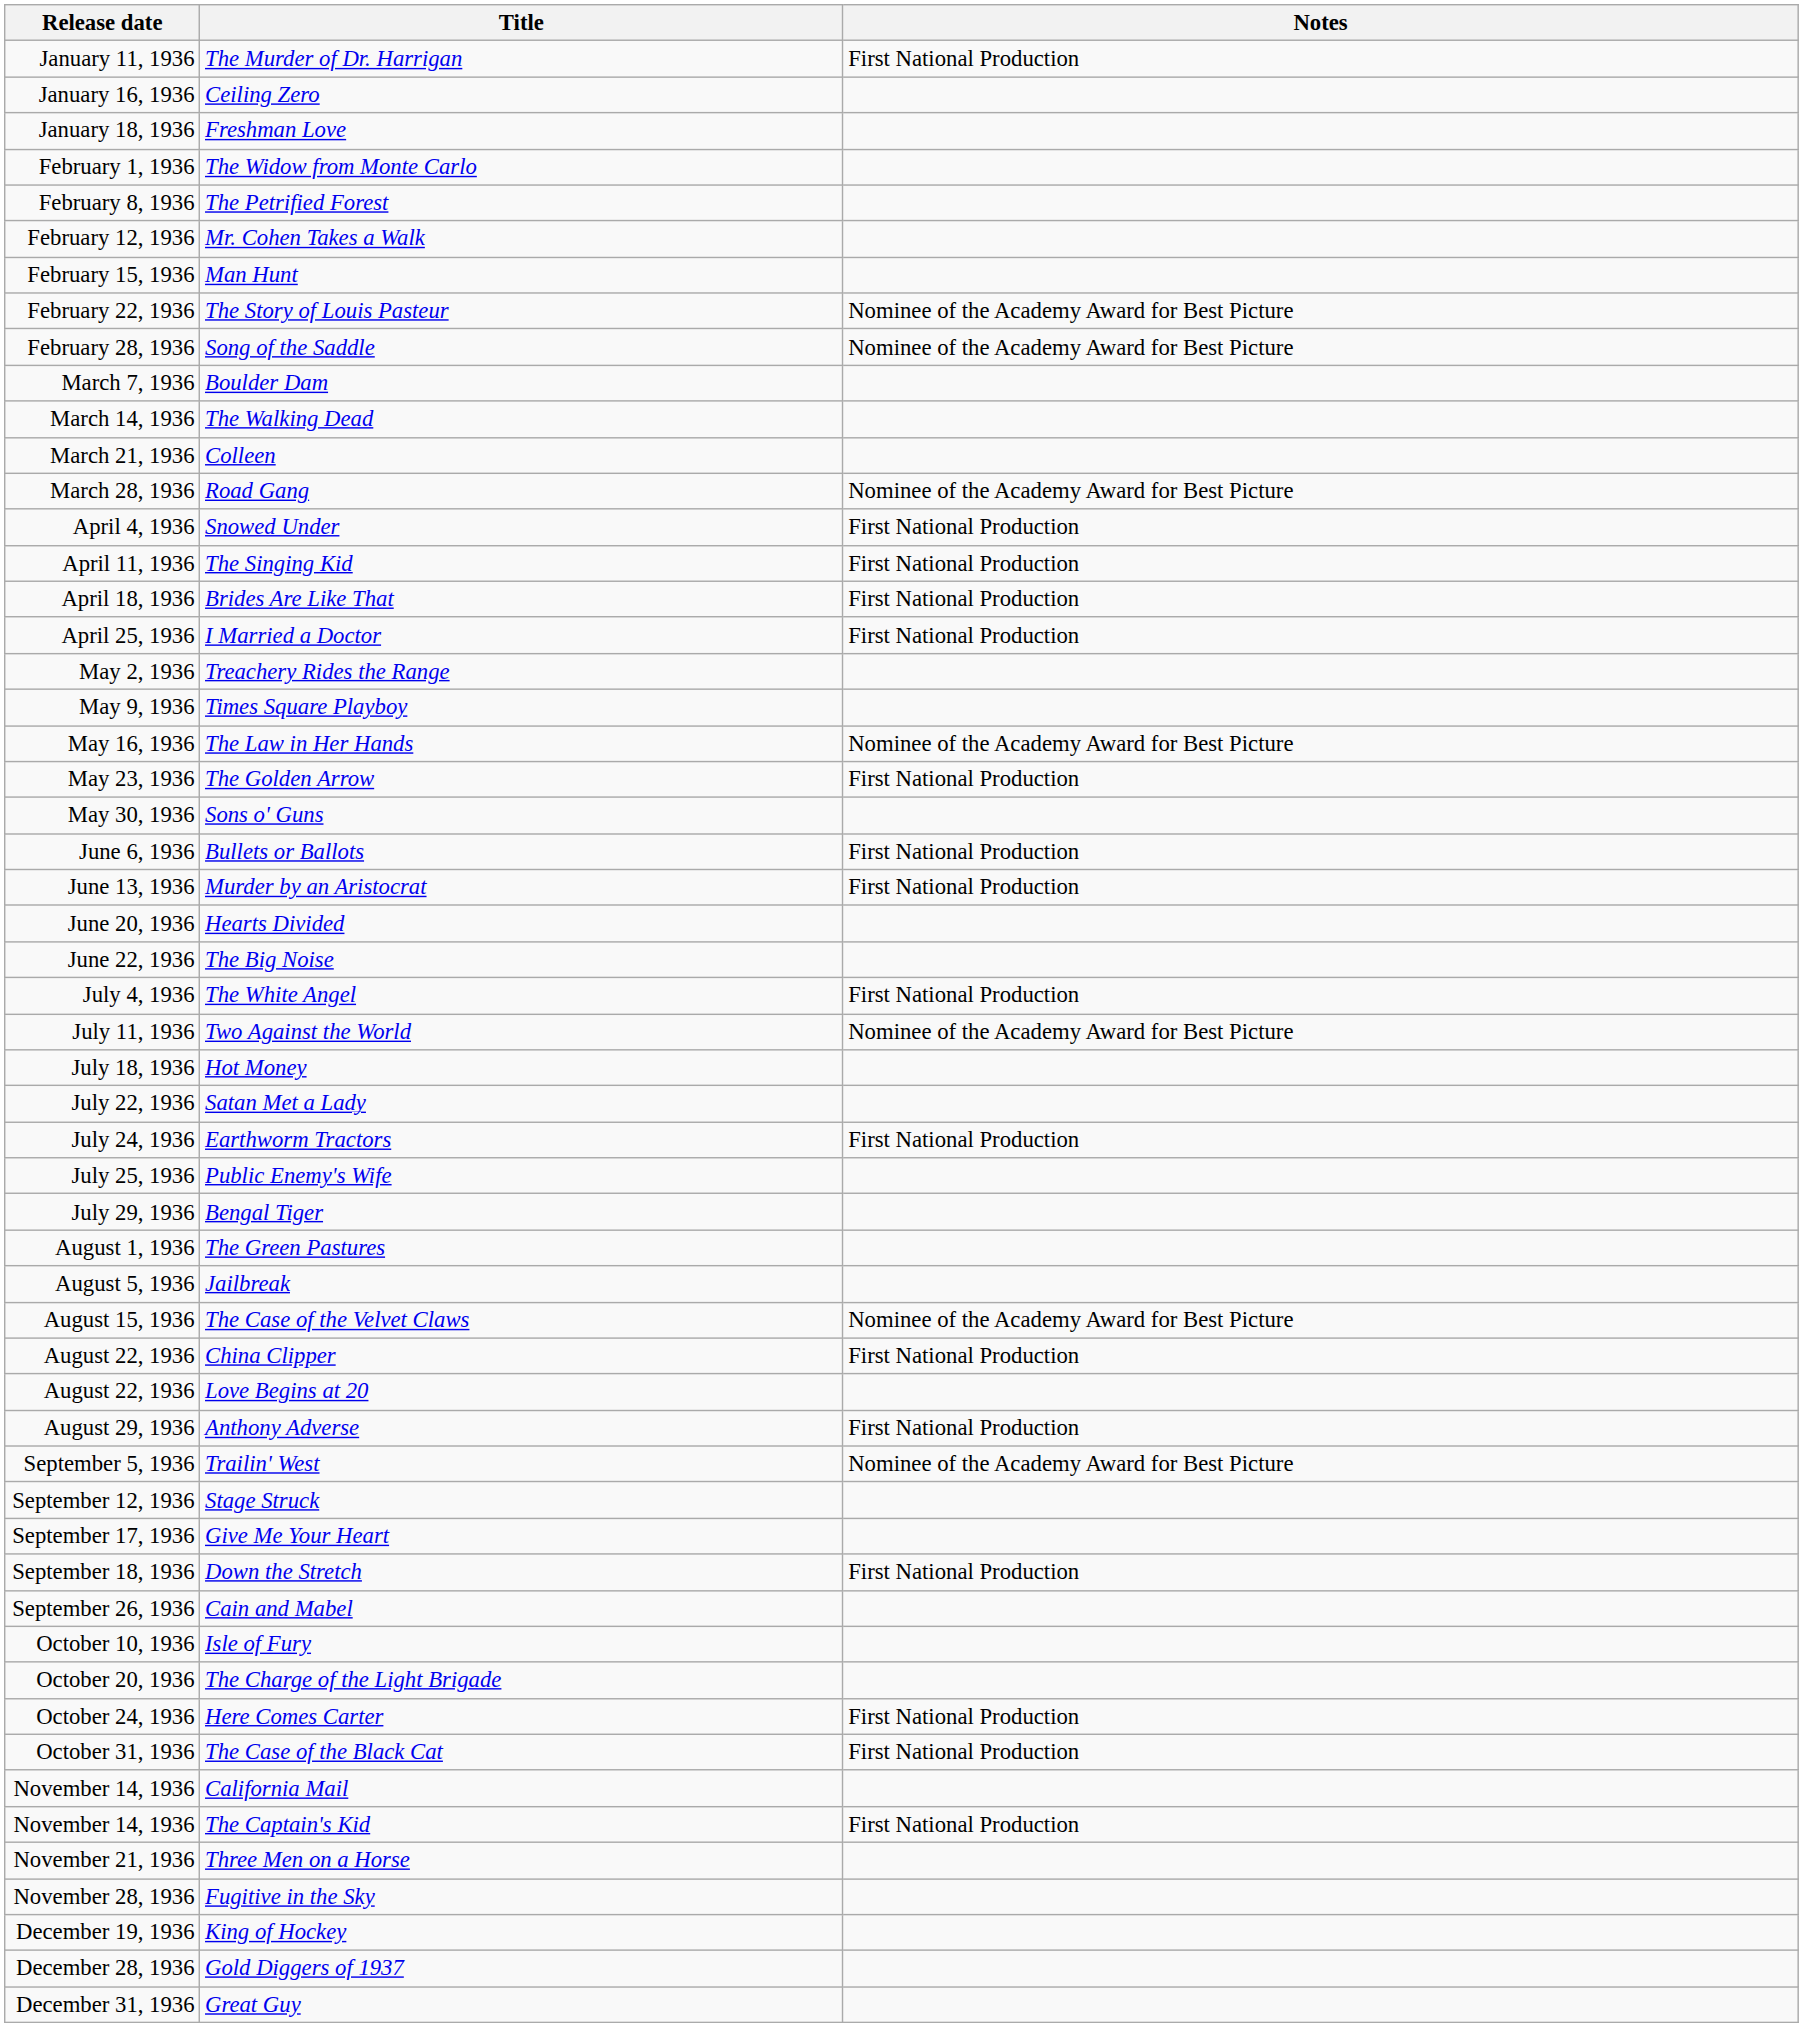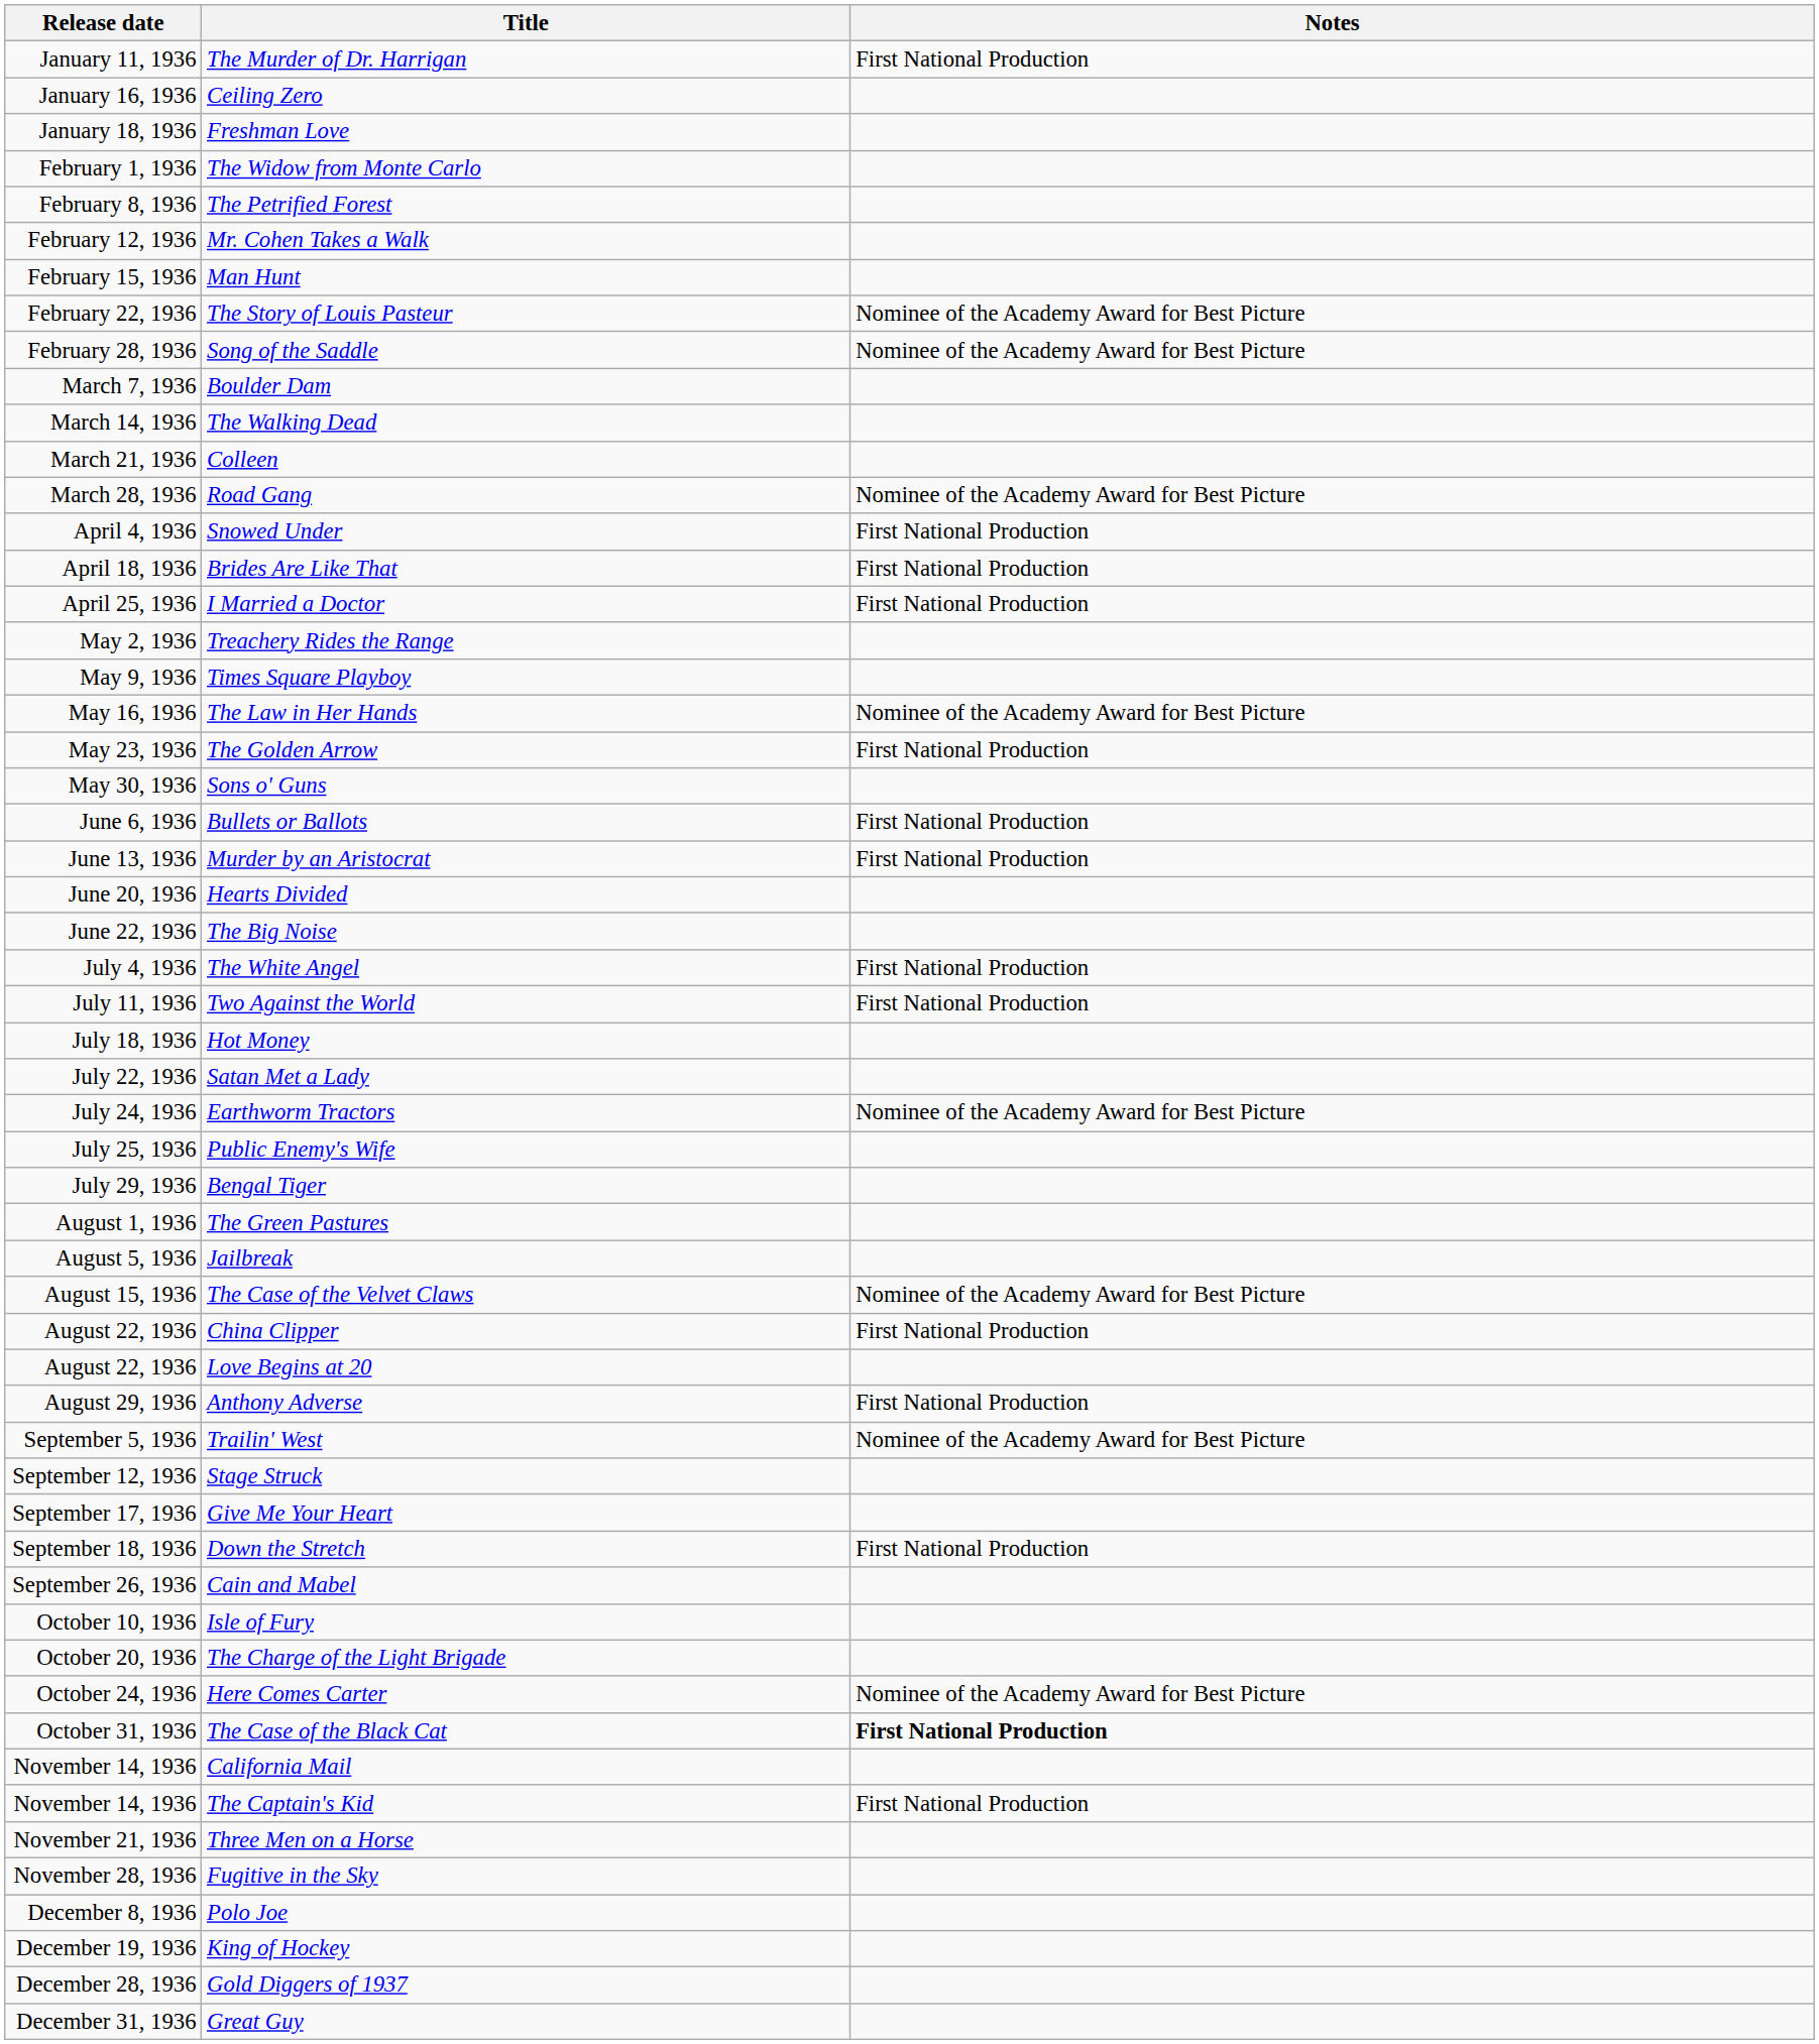- row: April 11, 1936 | The Singing Kid | First National Production
Two Against the World | Notes: Nominee of the Academy Award for Best Picture -> First National Production
Earthworm Tractors | Notes: First National Production -> Nominee of the Academy Award for Best Picture
Here Comes Carter | Notes: First National Production -> Nominee of the Academy Award for Best Picture
The Case of the Black Cat | Notes: normal -> bold
+ row: December 8, 1936 | Polo Joe
